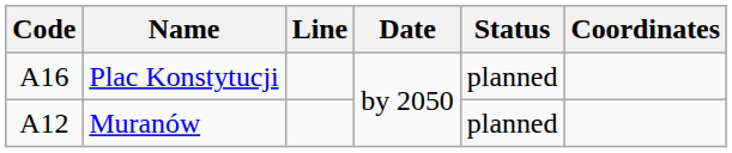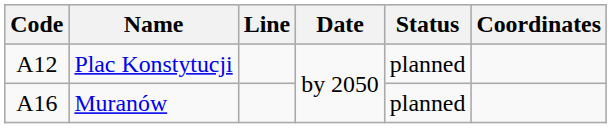Plac Konstytucji | Code: A16 -> A12
Muranów | Code: A12 -> A16
